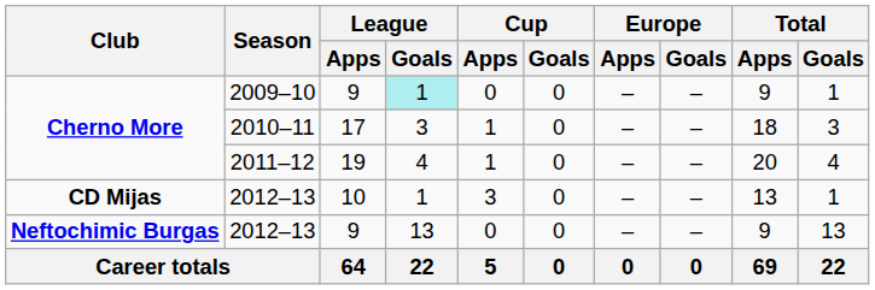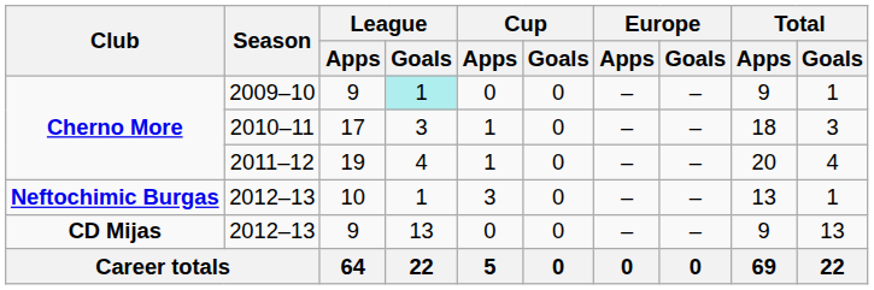2012–13 / 10 | Club: CD Mijas -> Neftochimic Burgas
2012–13 / 9 | Club: Neftochimic Burgas -> CD Mijas
